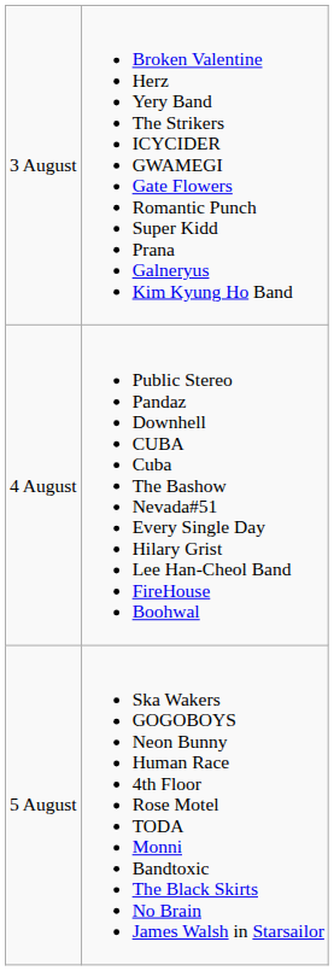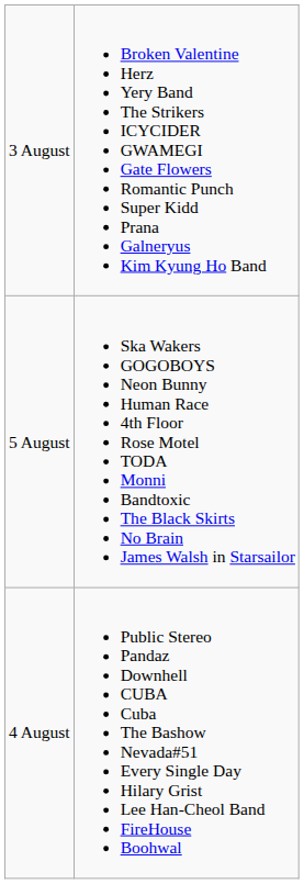rows swapped: 4 August <-> 5 August
